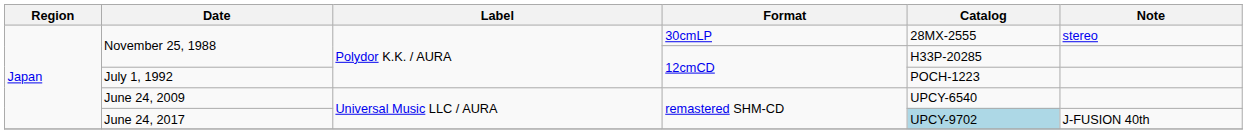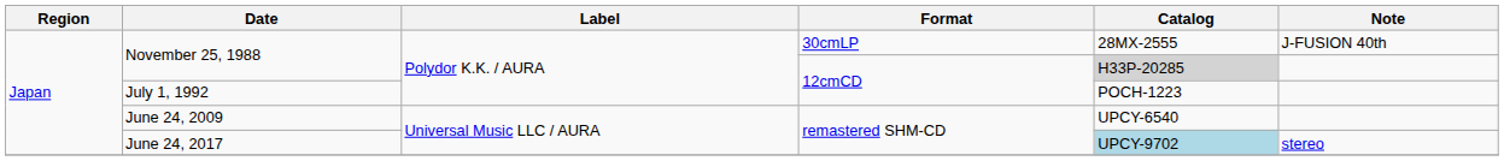November 25, 1988 / 30cmLP | Note: stereo -> J-FUSION 40th
November 25, 1988 / 12cmCD | Catalog: no background -> lightgrey background
June 24, 2017 | Note: J-FUSION 40th -> stereo
